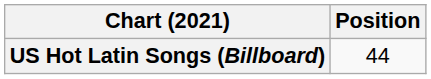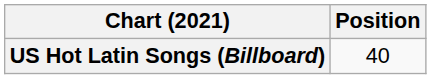US Hot Latin Songs (Billboard) | Position: 44 -> 40
